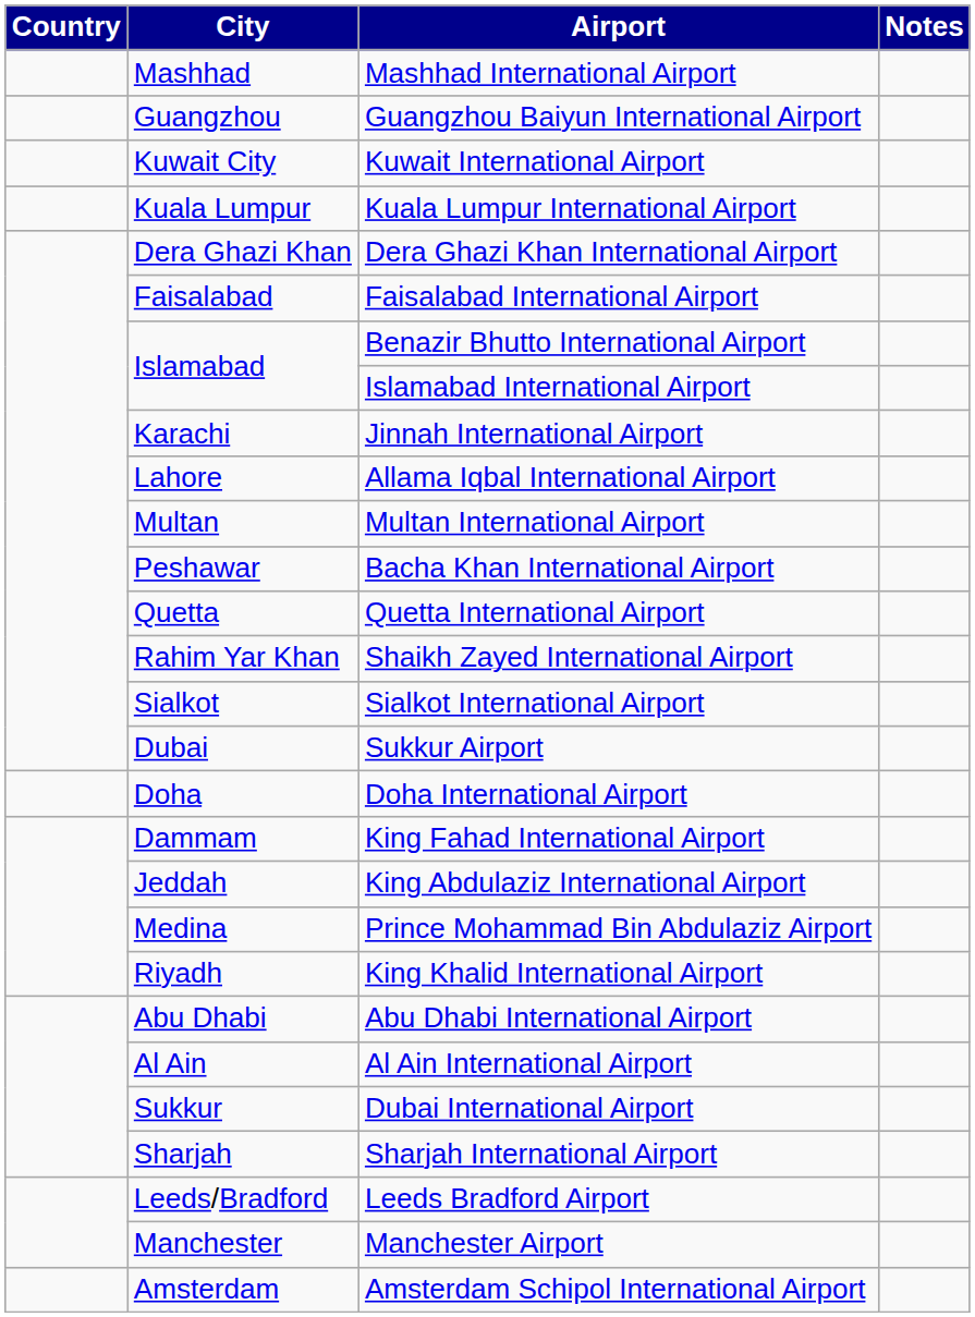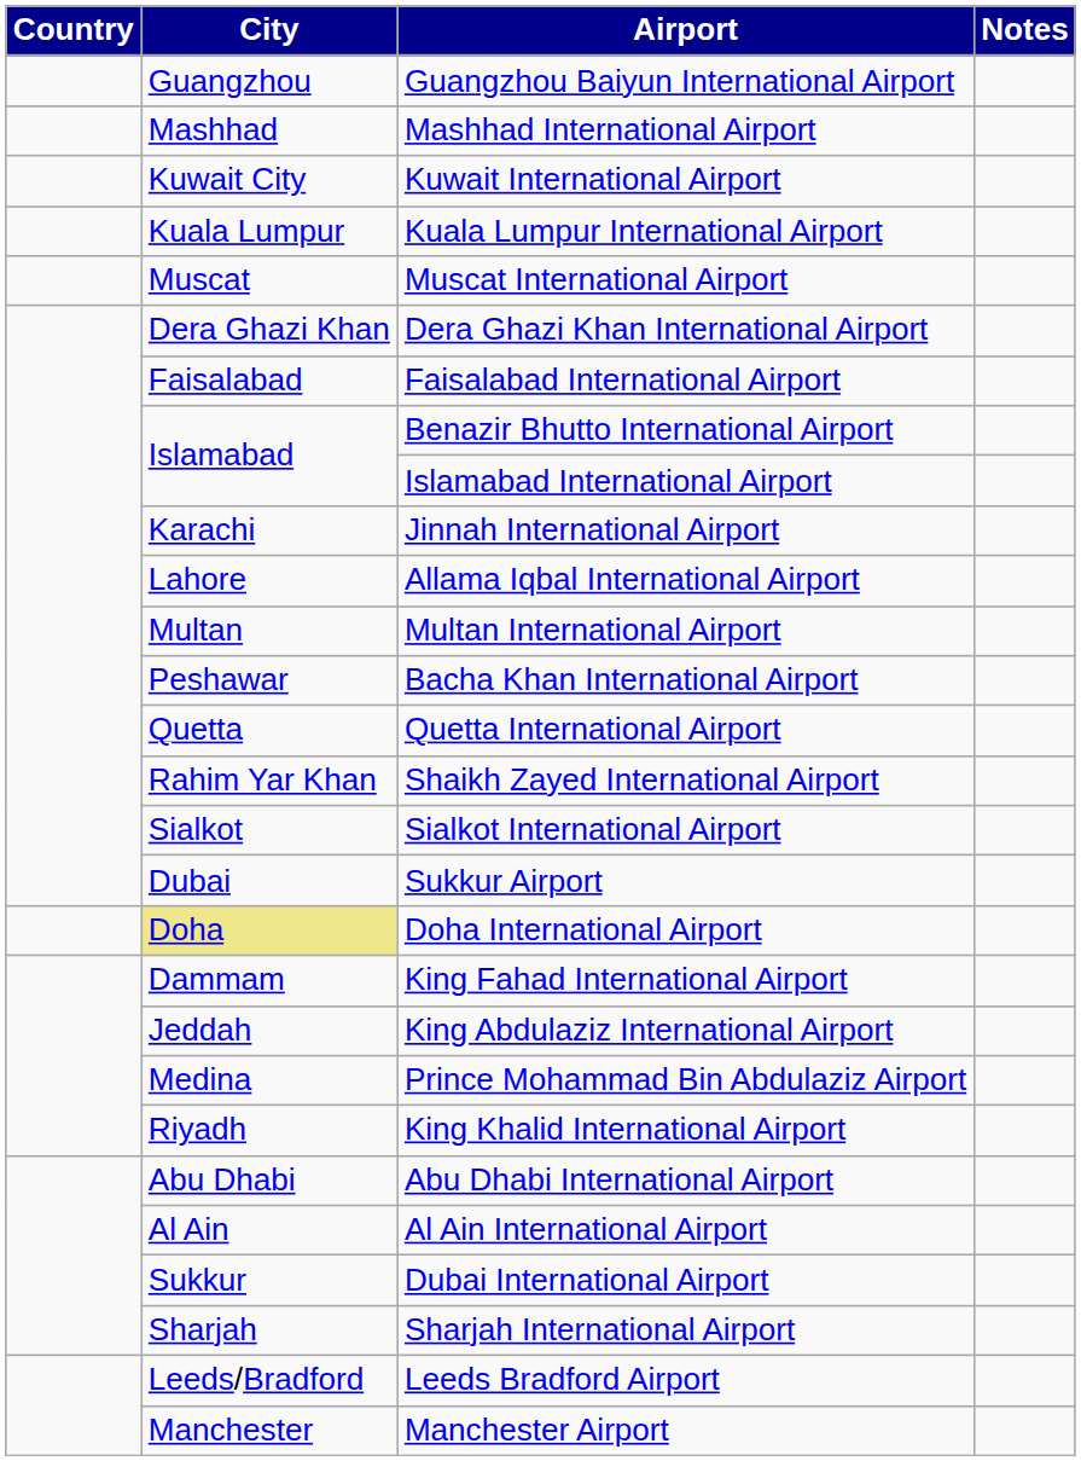rows swapped: Guangzhou Baiyun International Airport <-> Mashhad International Airport
+ row: Muscat | Muscat International Airport
Doha International Airport | City: no background -> khaki background
- row: Amsterdam | Amsterdam Schipol International Airport
